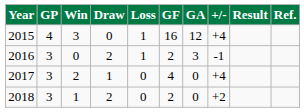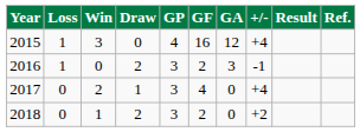columns swapped: GP <-> Loss
